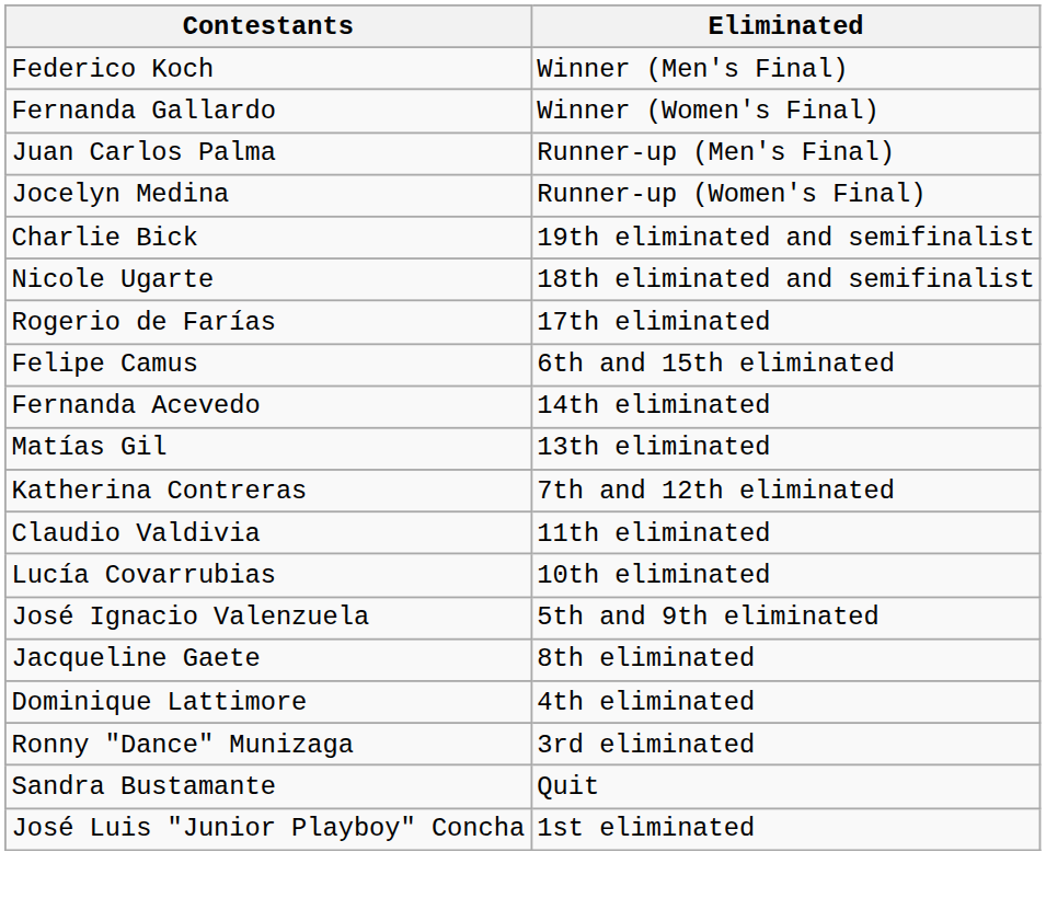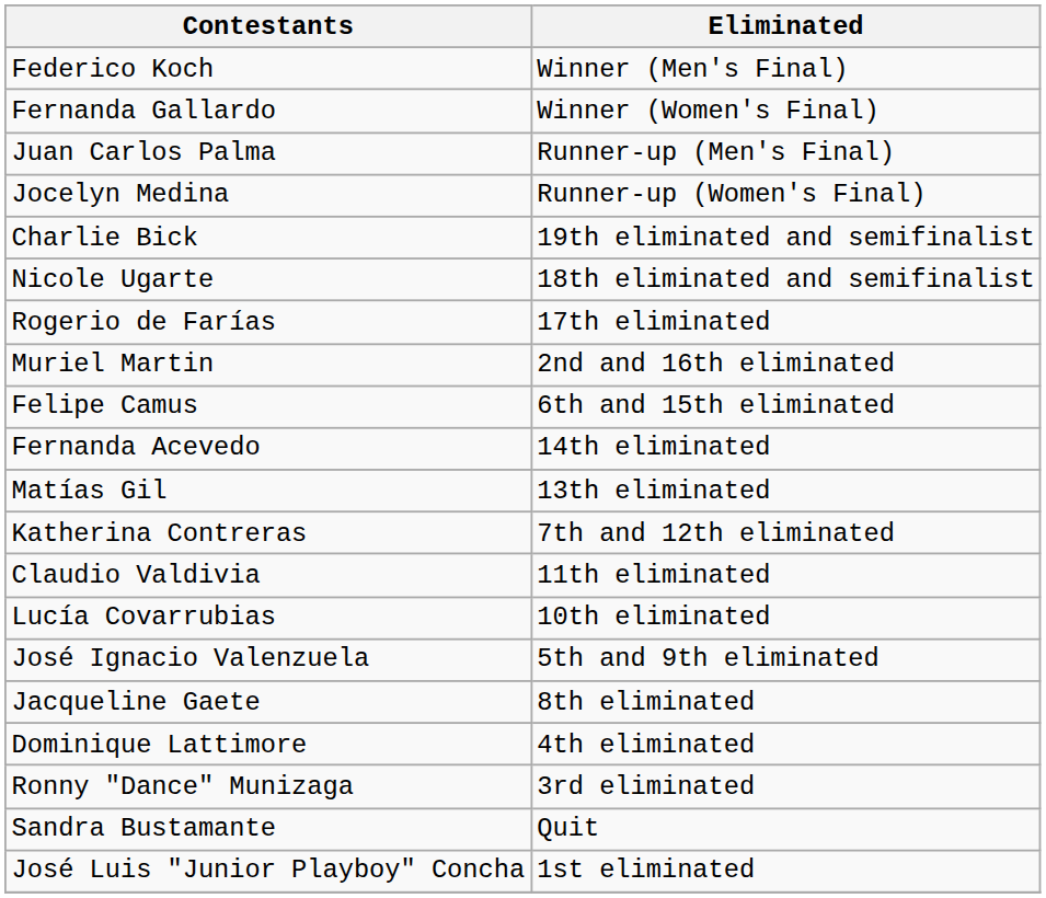+ row: Muriel Martin | 2nd and 16th eliminated
